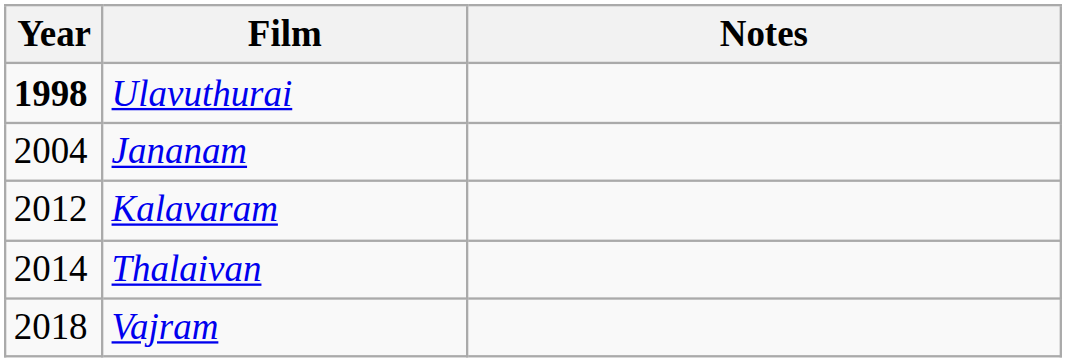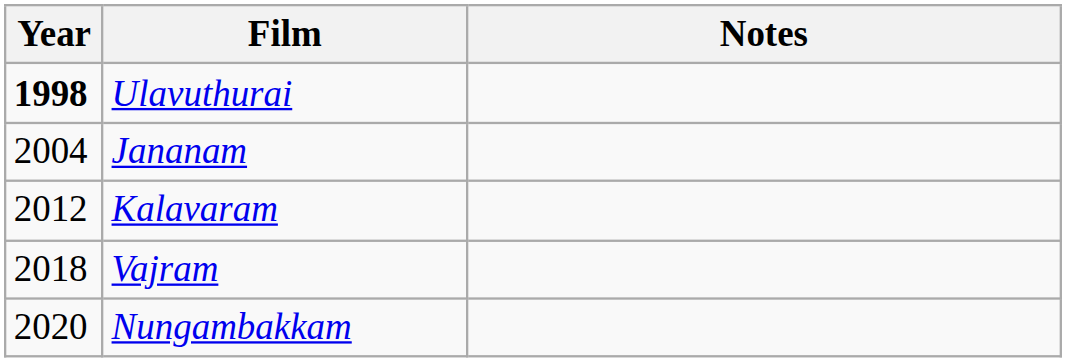- row: 2014 | Thalaivan
+ row: 2020 | Nungambakkam
